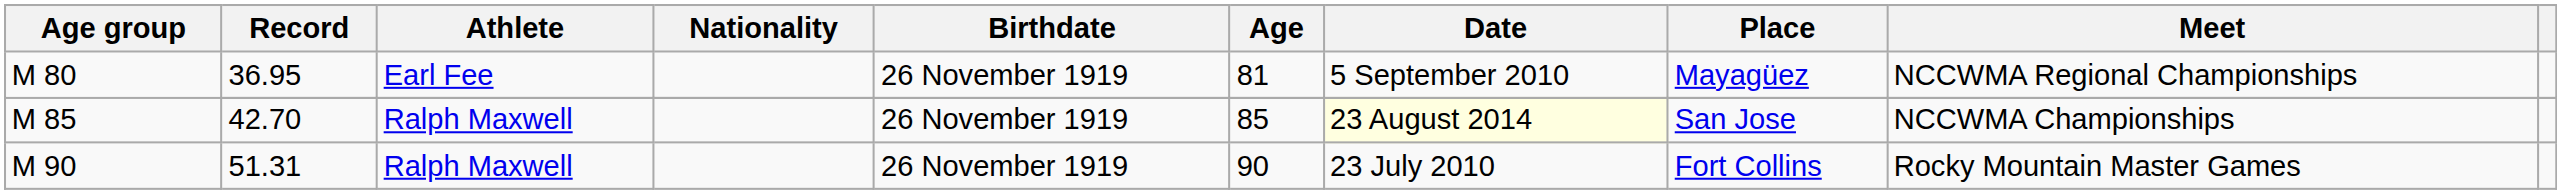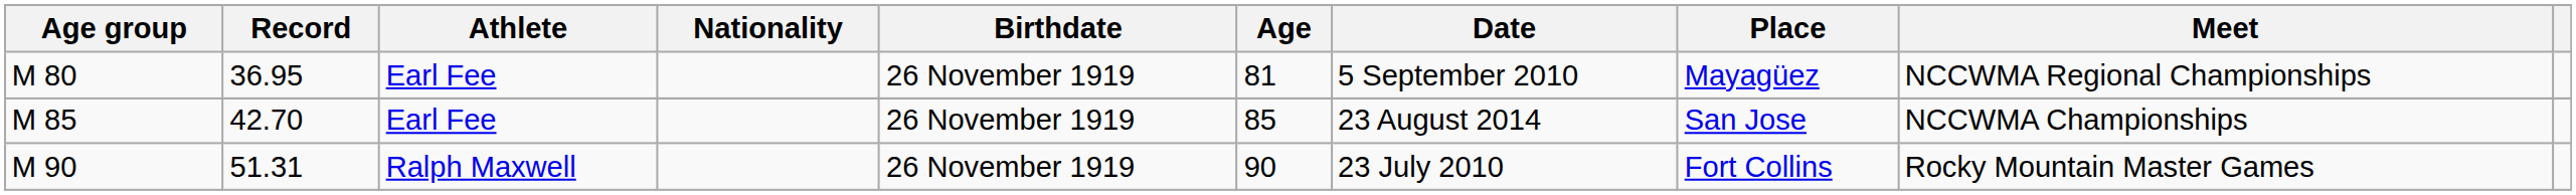42.70 | Athlete: Ralph Maxwell -> Earl Fee
42.70 | Date: lightyellow background -> no background
